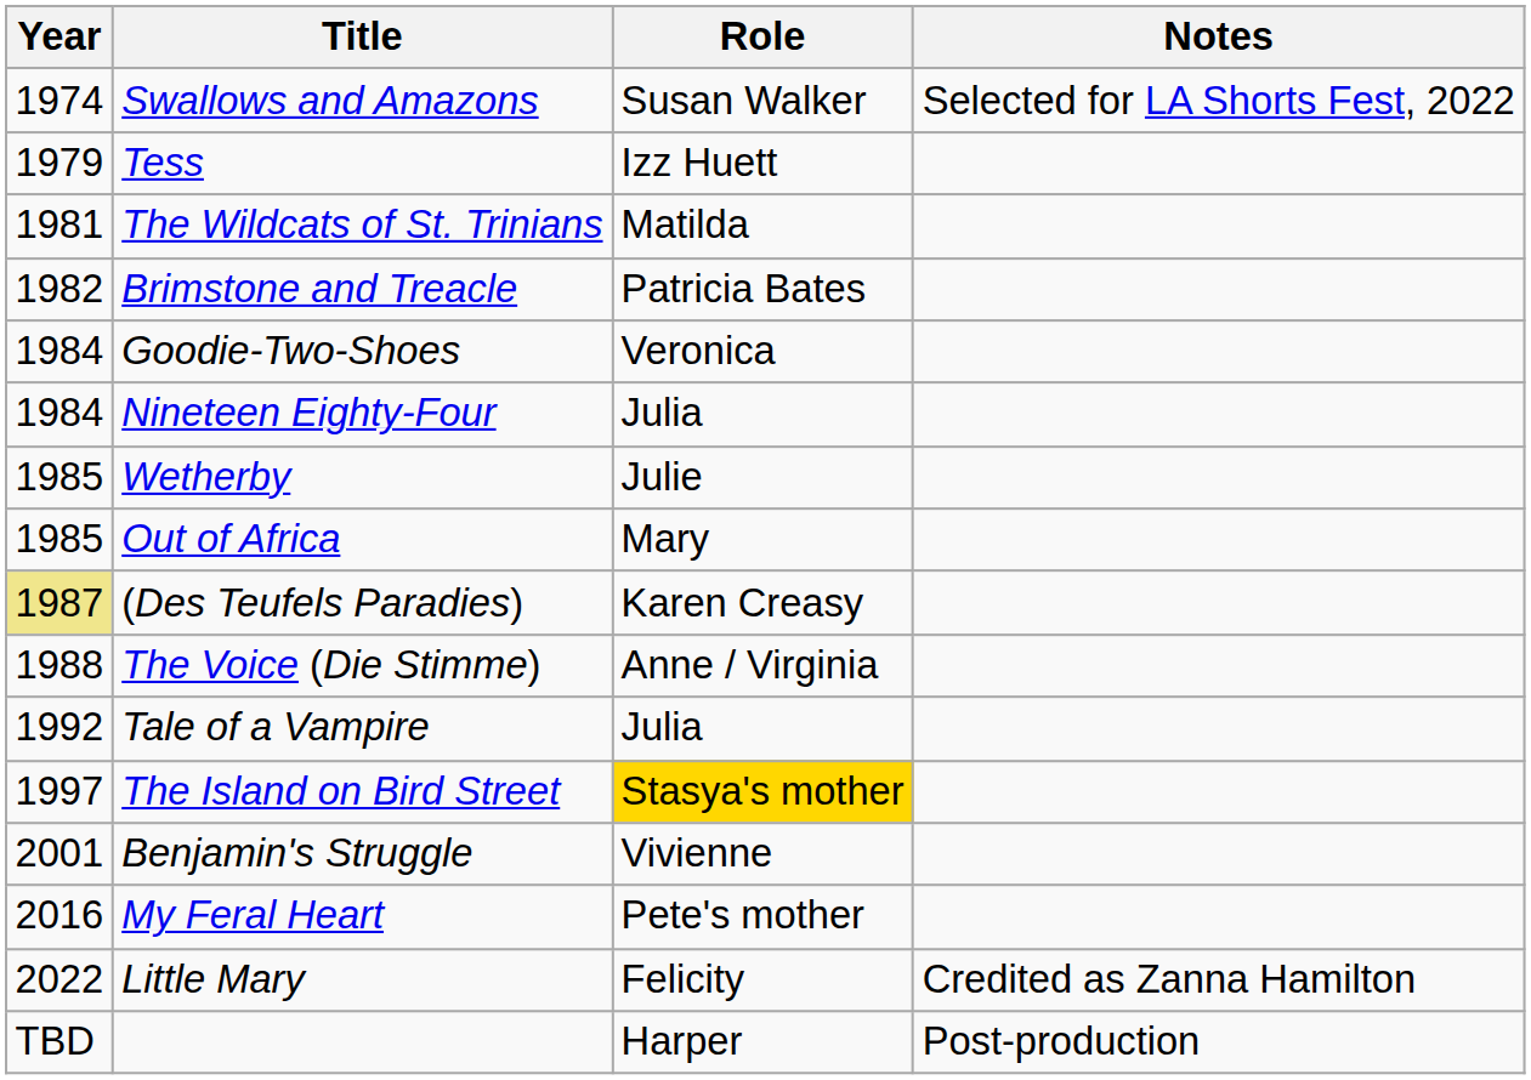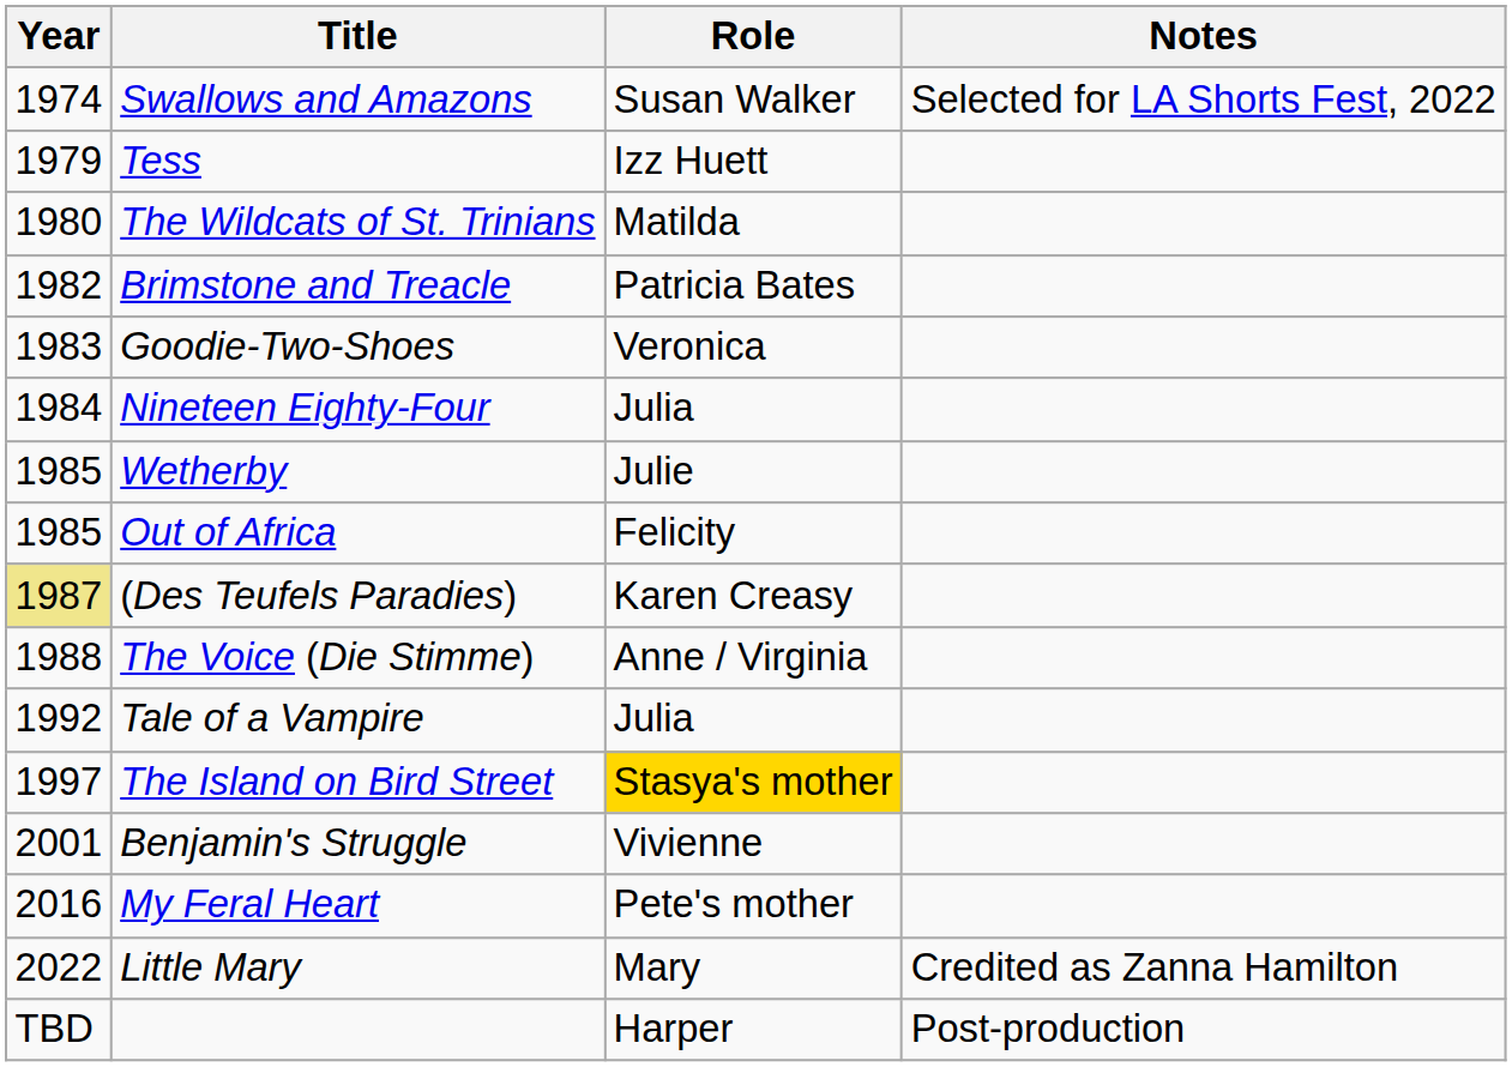The Wildcats of St. Trinians | Year: 1981 -> 1980
Goodie-Two-Shoes | Year: 1984 -> 1983
Out of Africa | Role: Mary -> Felicity
Little Mary | Role: Felicity -> Mary
